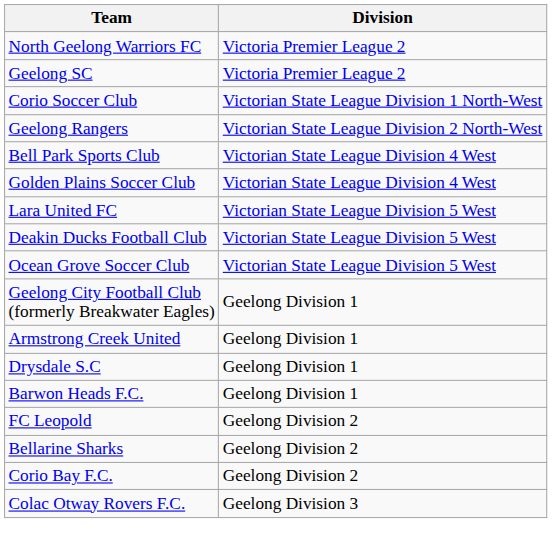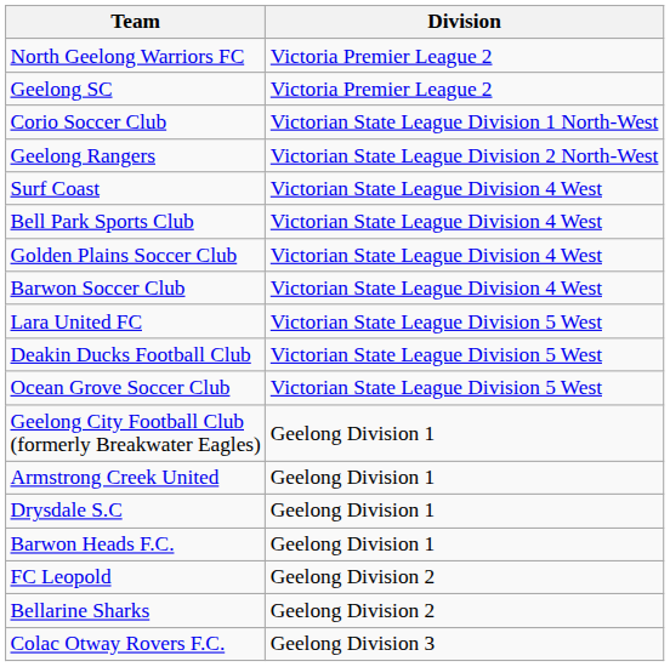+ row: Surf Coast | Victorian State League Division 4 West
+ row: Barwon Soccer Club | Victorian State League Division 4 West
- row: Corio Bay F.C. | Geelong Division 2
